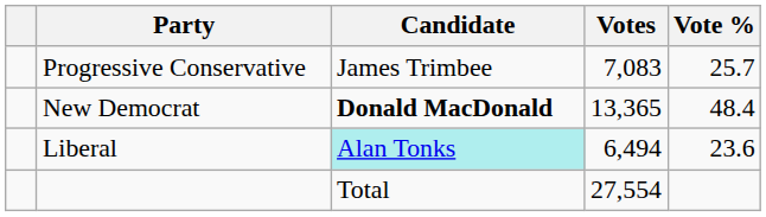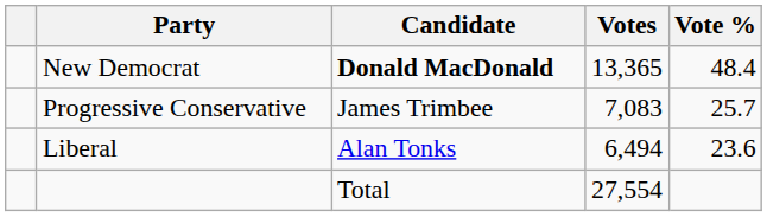rows swapped: New Democrat <-> Progressive Conservative
Liberal | Candidate: paleturquoise background -> no background
